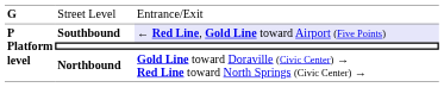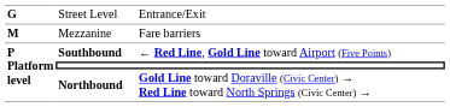+ row: M | Mezzanine | Fare barriers
Southbound | column 3: lavender background -> no background
